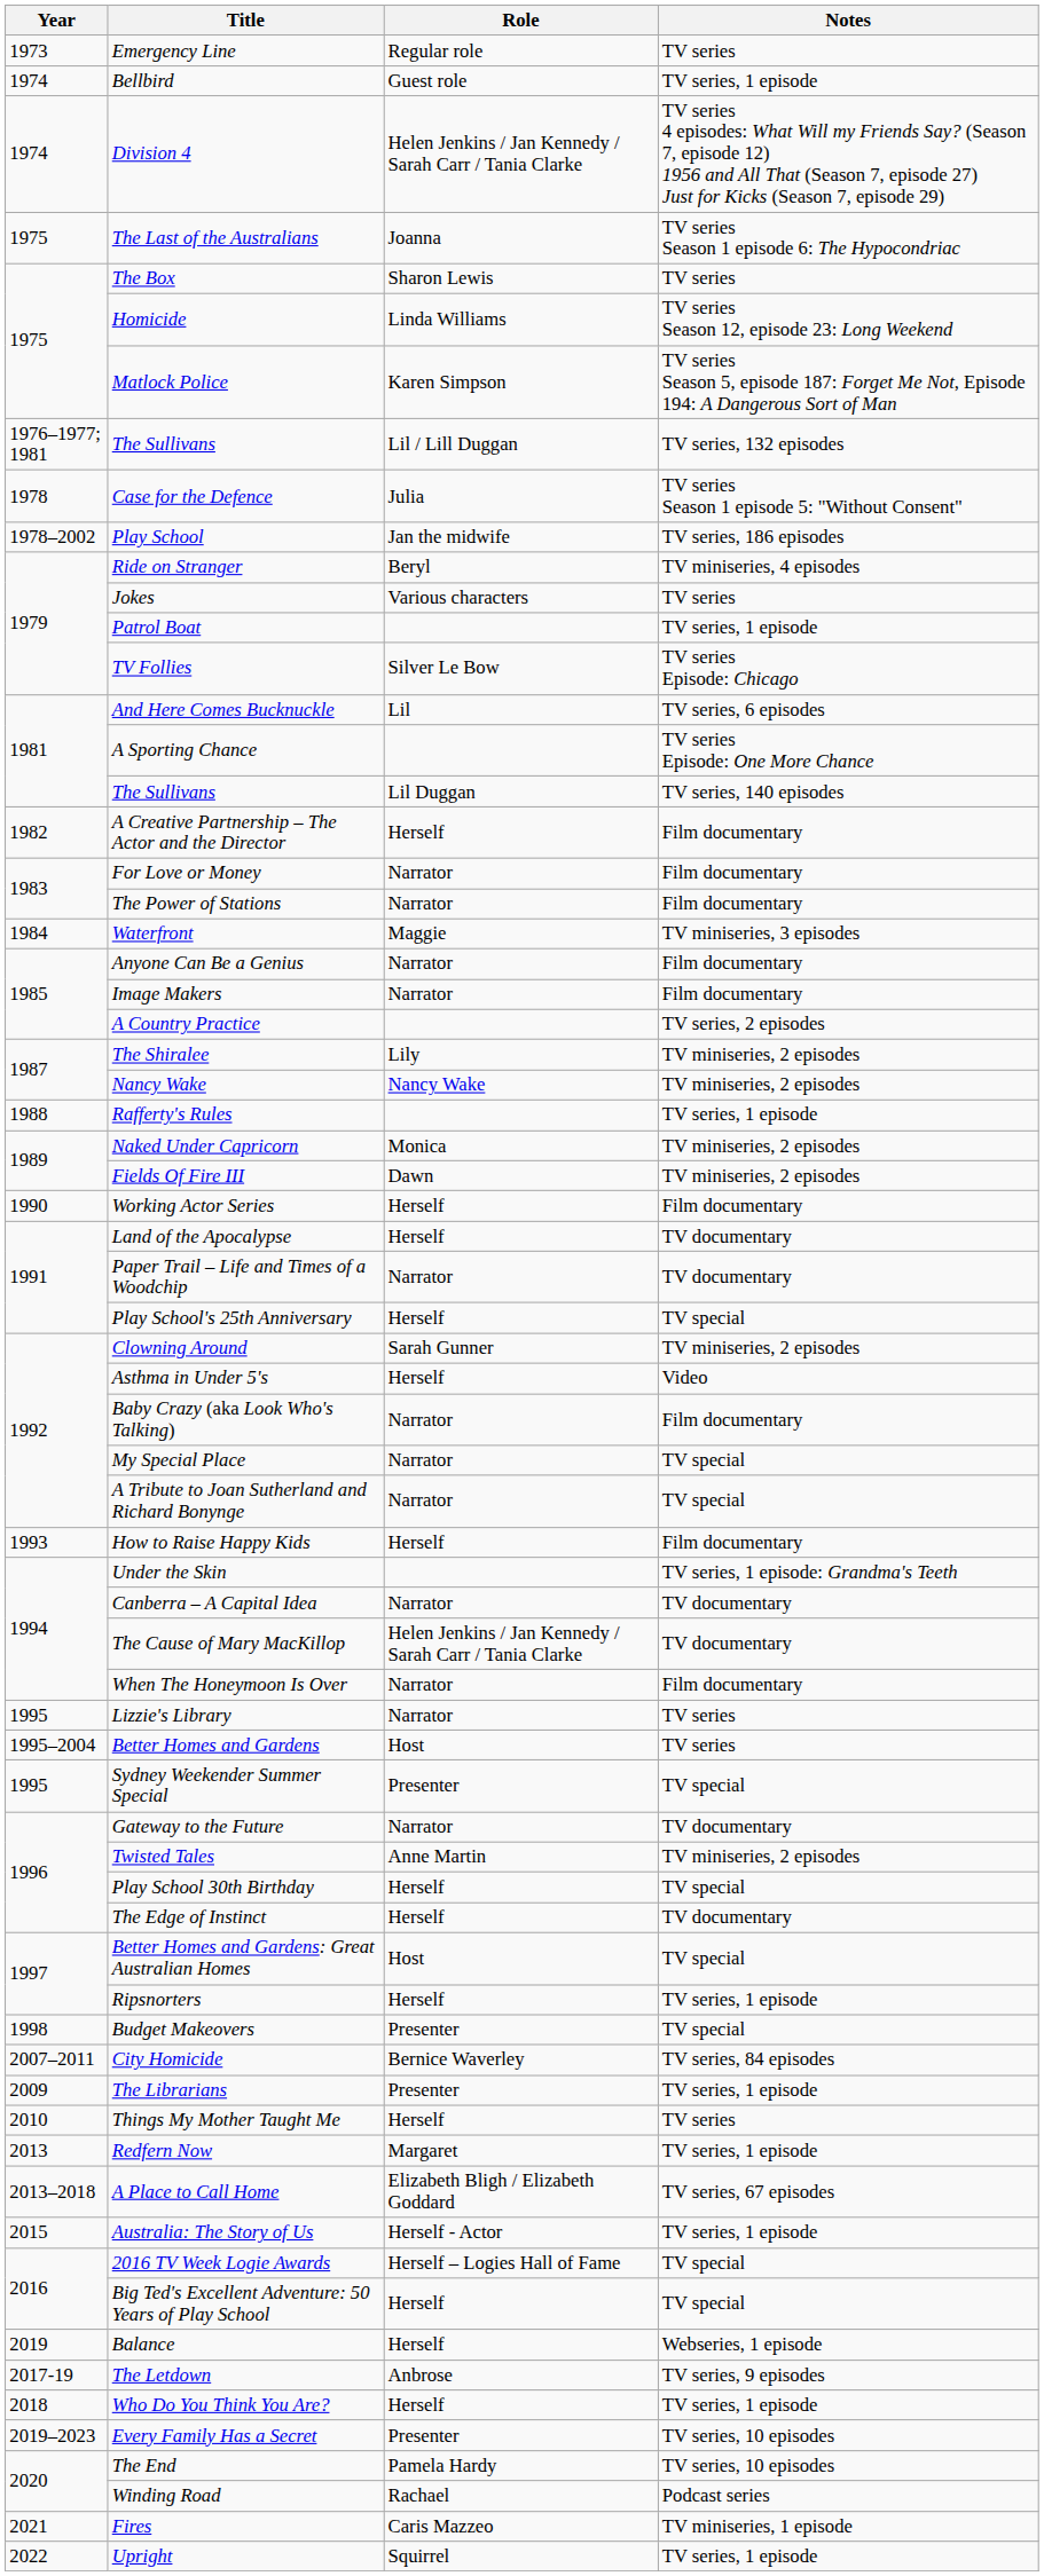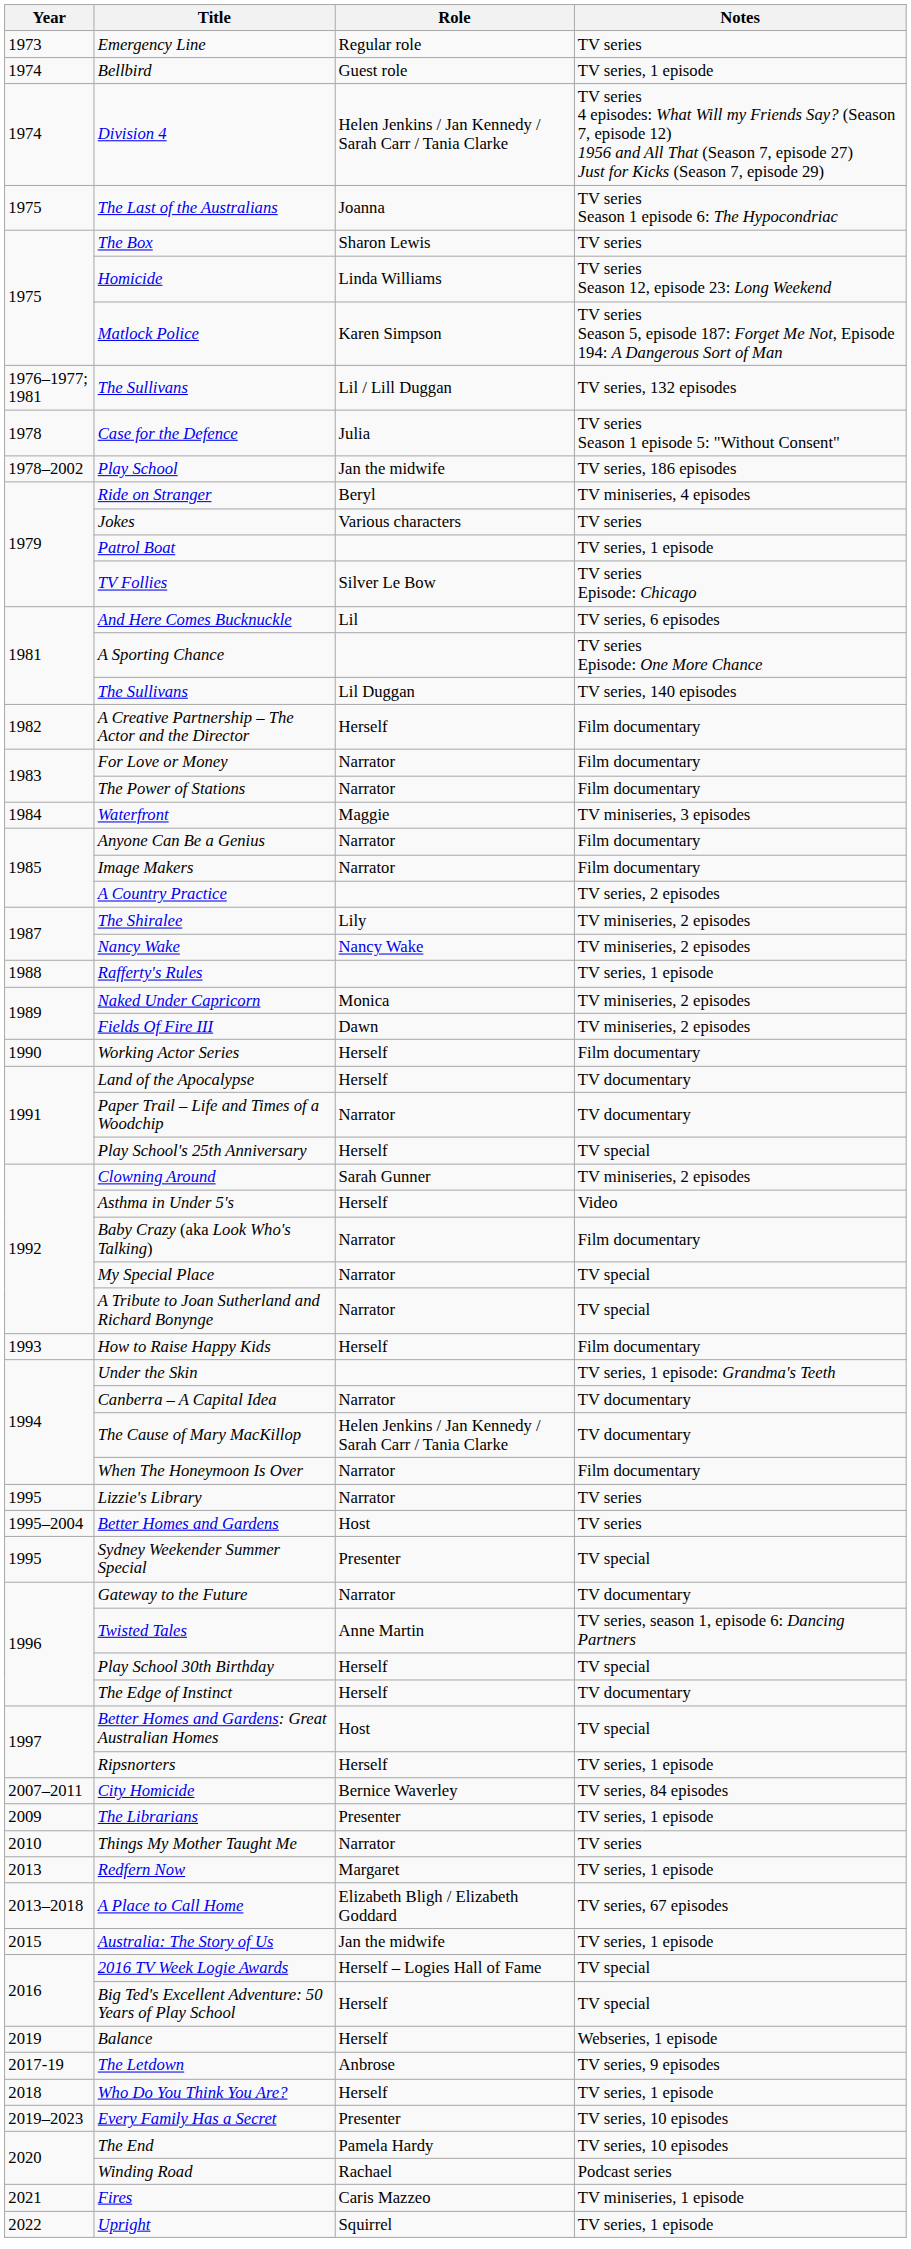Twisted Tales | Notes: TV miniseries, 2 episodes -> TV series, season 1, episode 6: Dancing Partners
- row: 1998 | Budget Makeovers | Presenter | TV special
Things My Mother Taught Me | Role: Herself -> Narrator
Australia: The Story of Us | Role: Herself - Actor -> Jan the midwife
